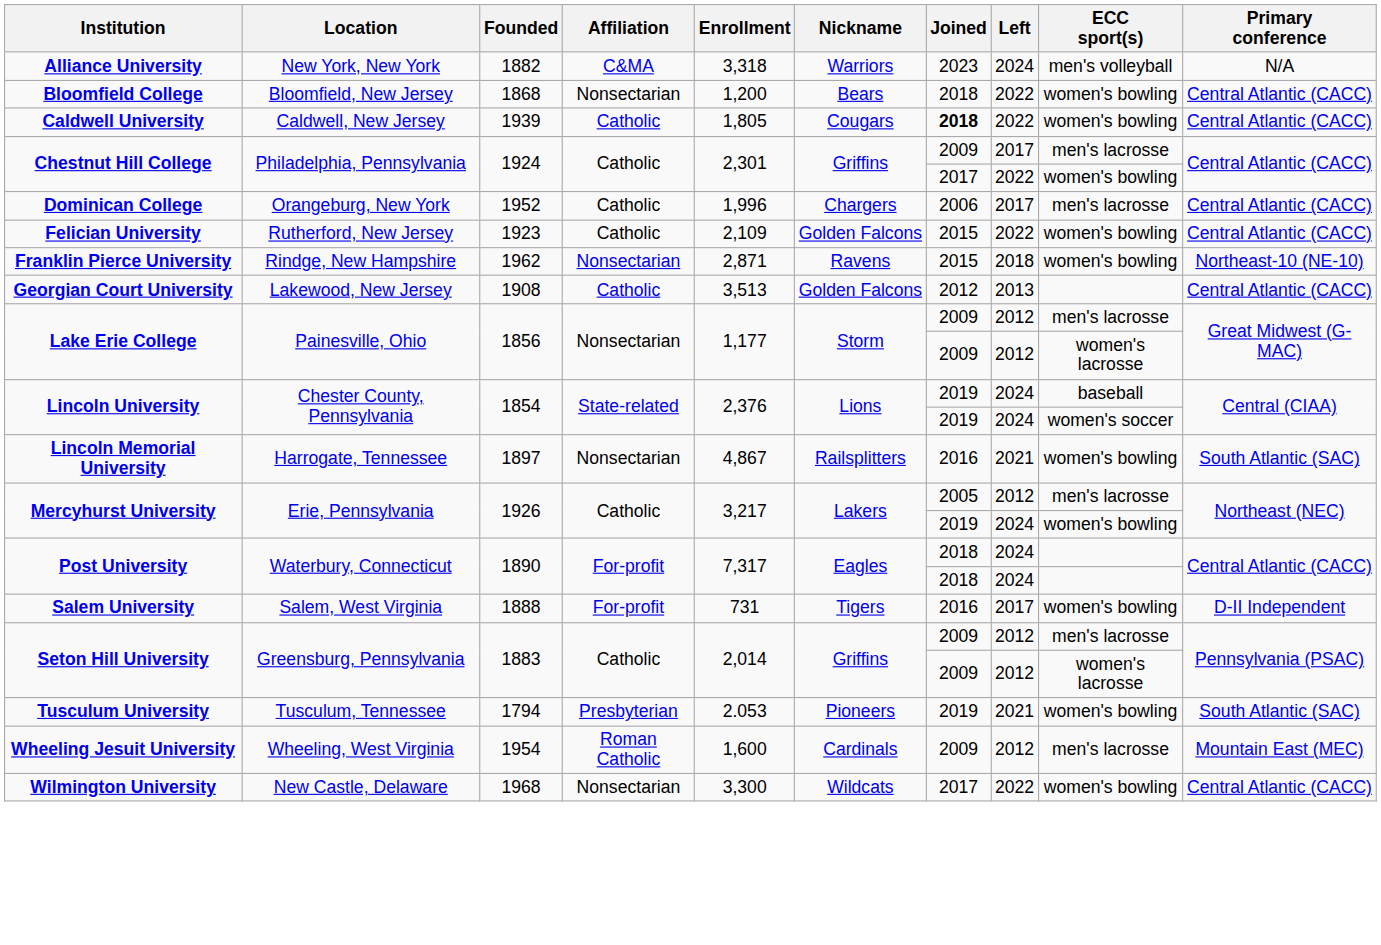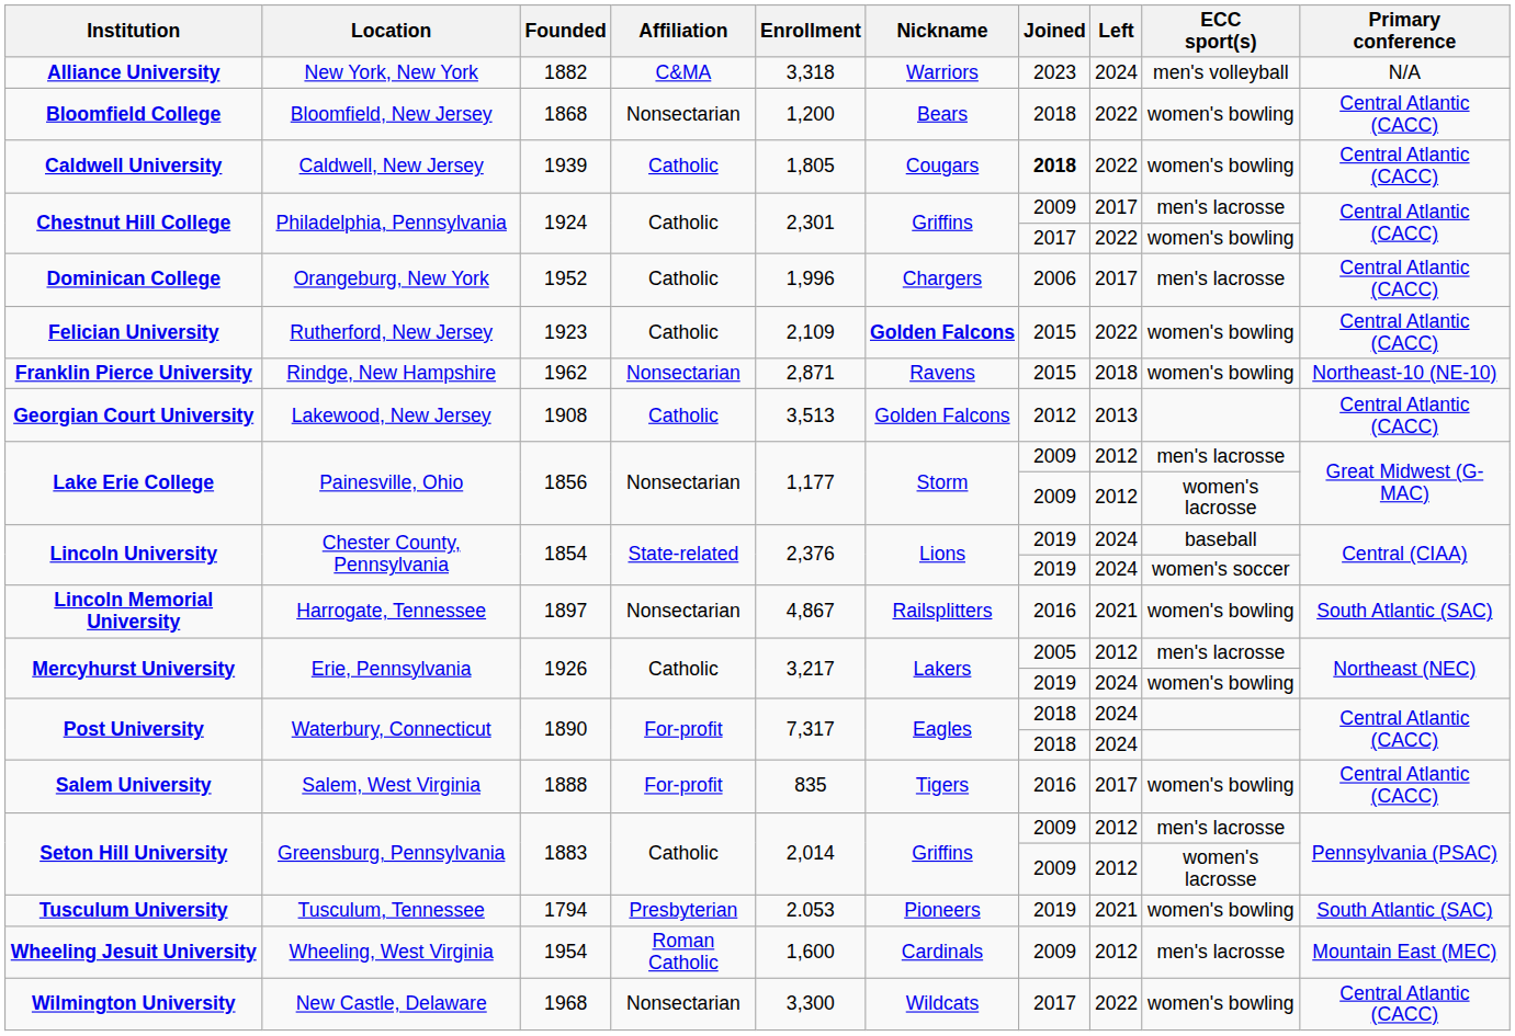Felician University | Nickname: normal -> bold
Salem University | Enrollment: 731 -> 835
Salem University | Primary conference: D-II Independent -> Central Atlantic (CACC)
